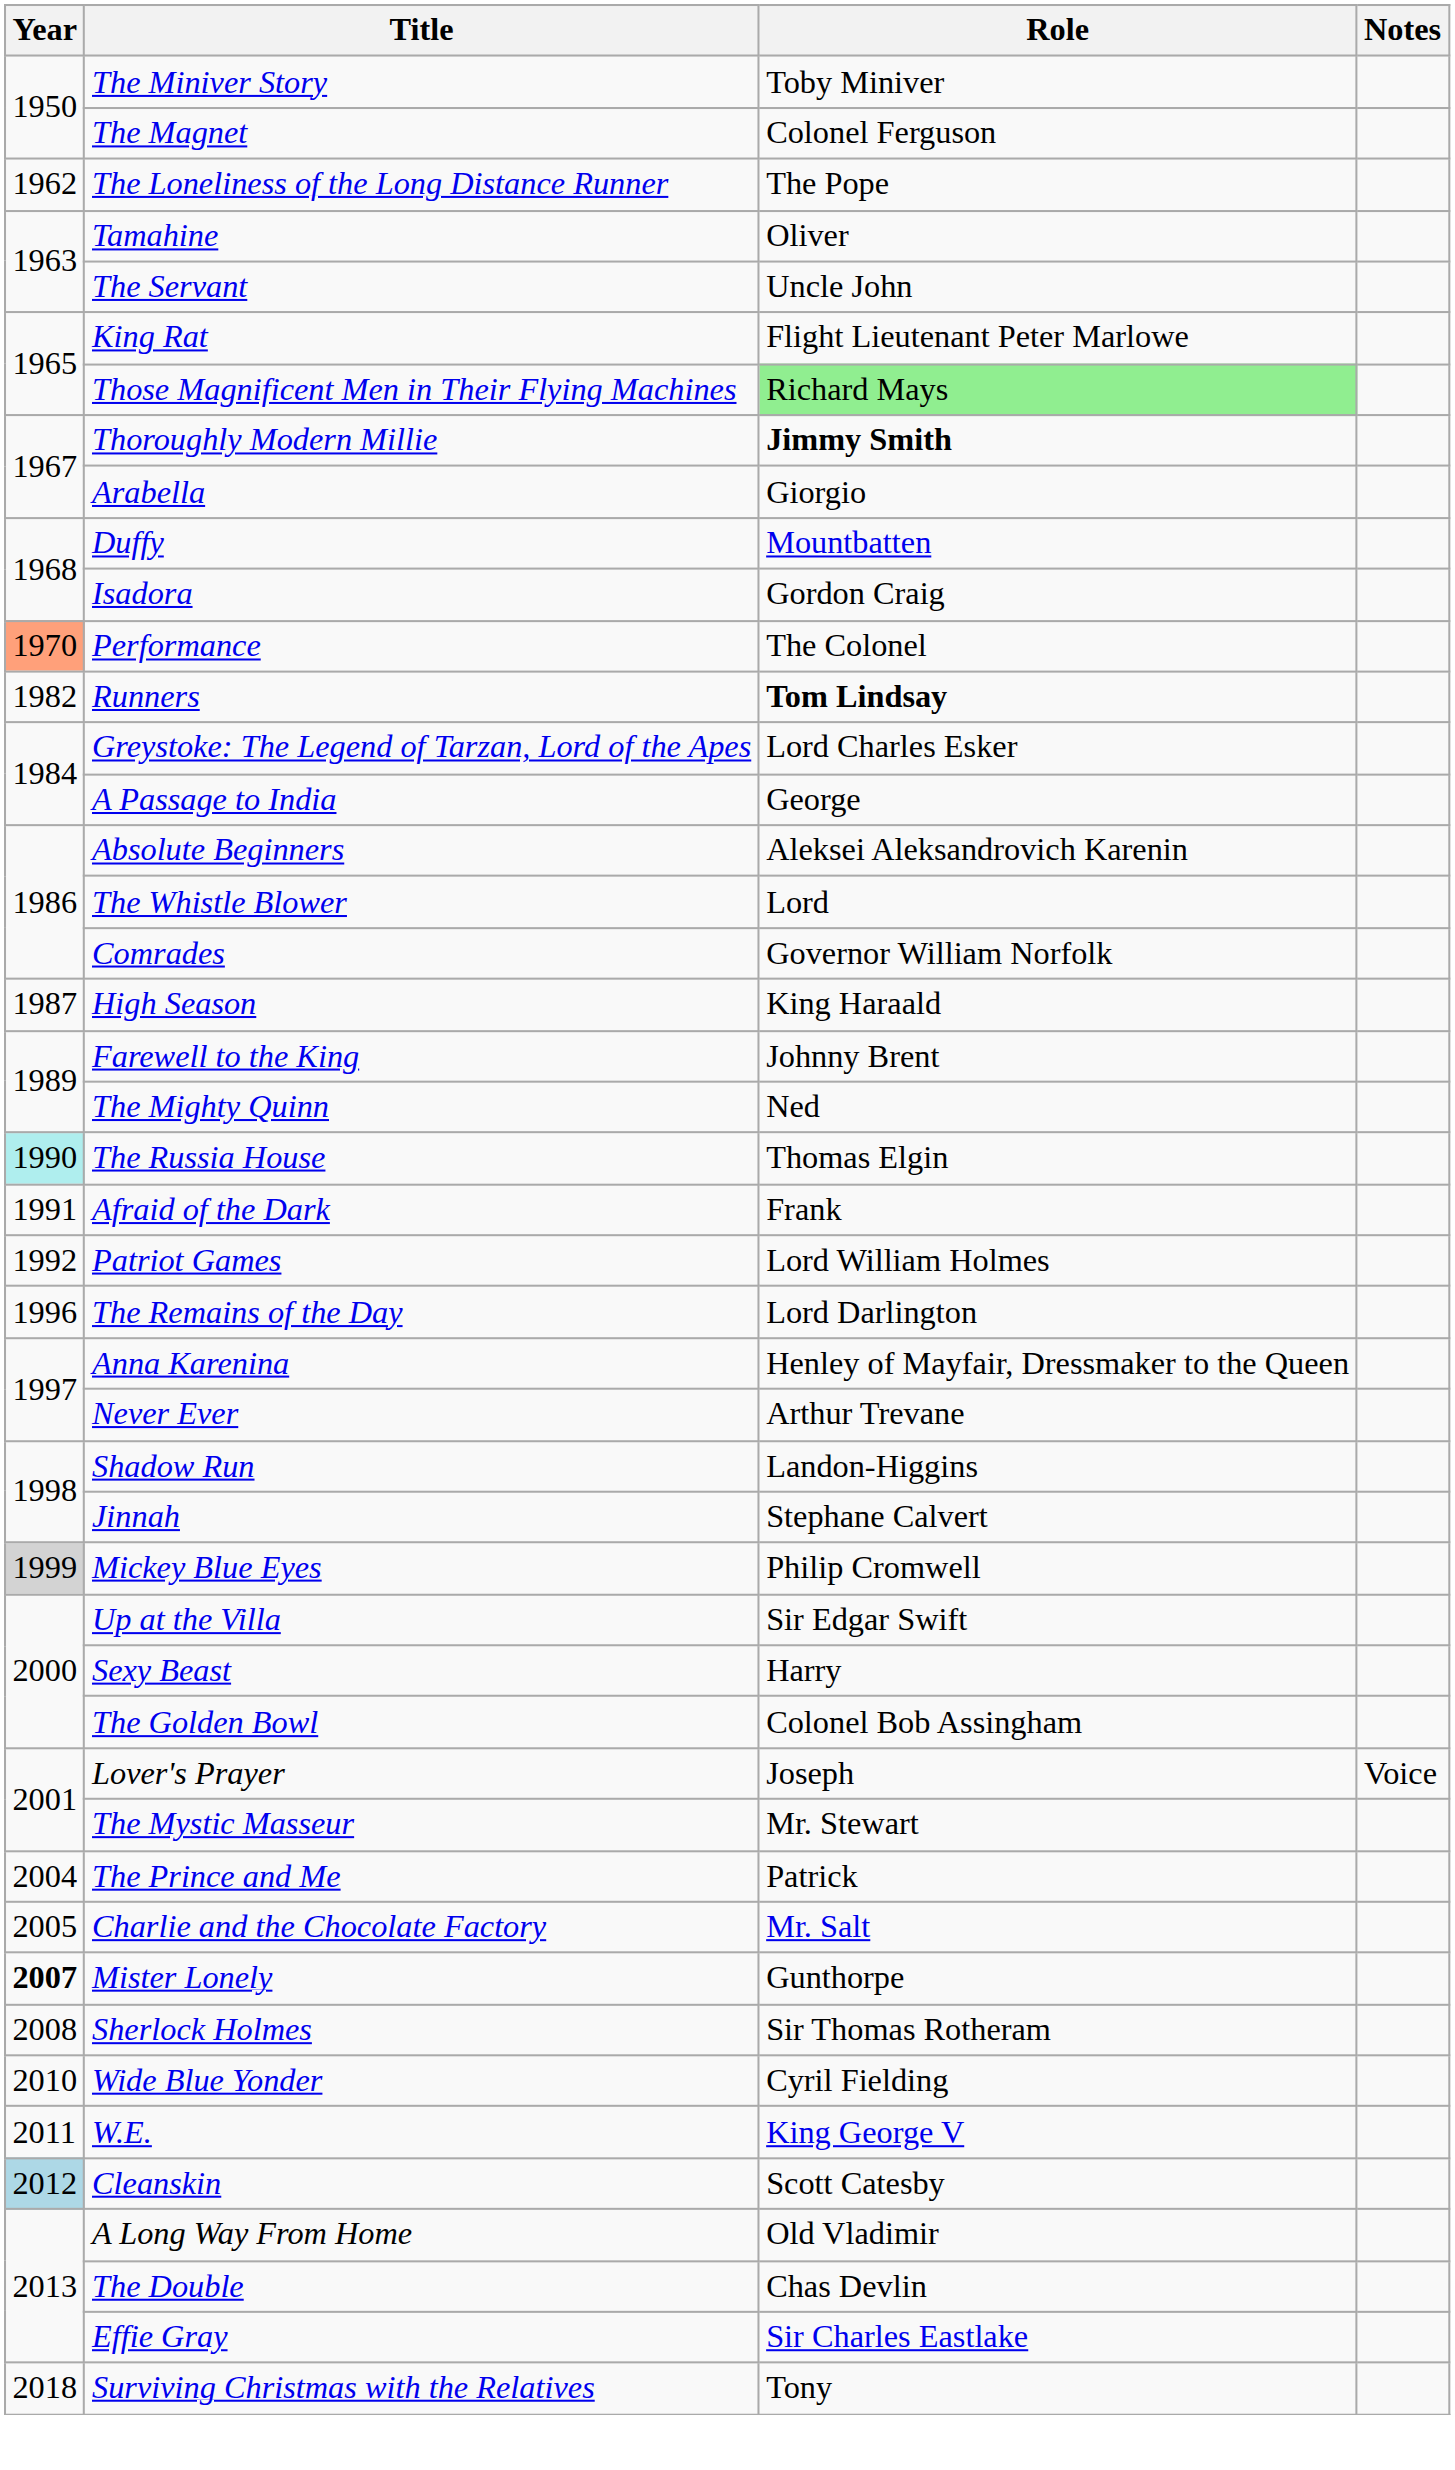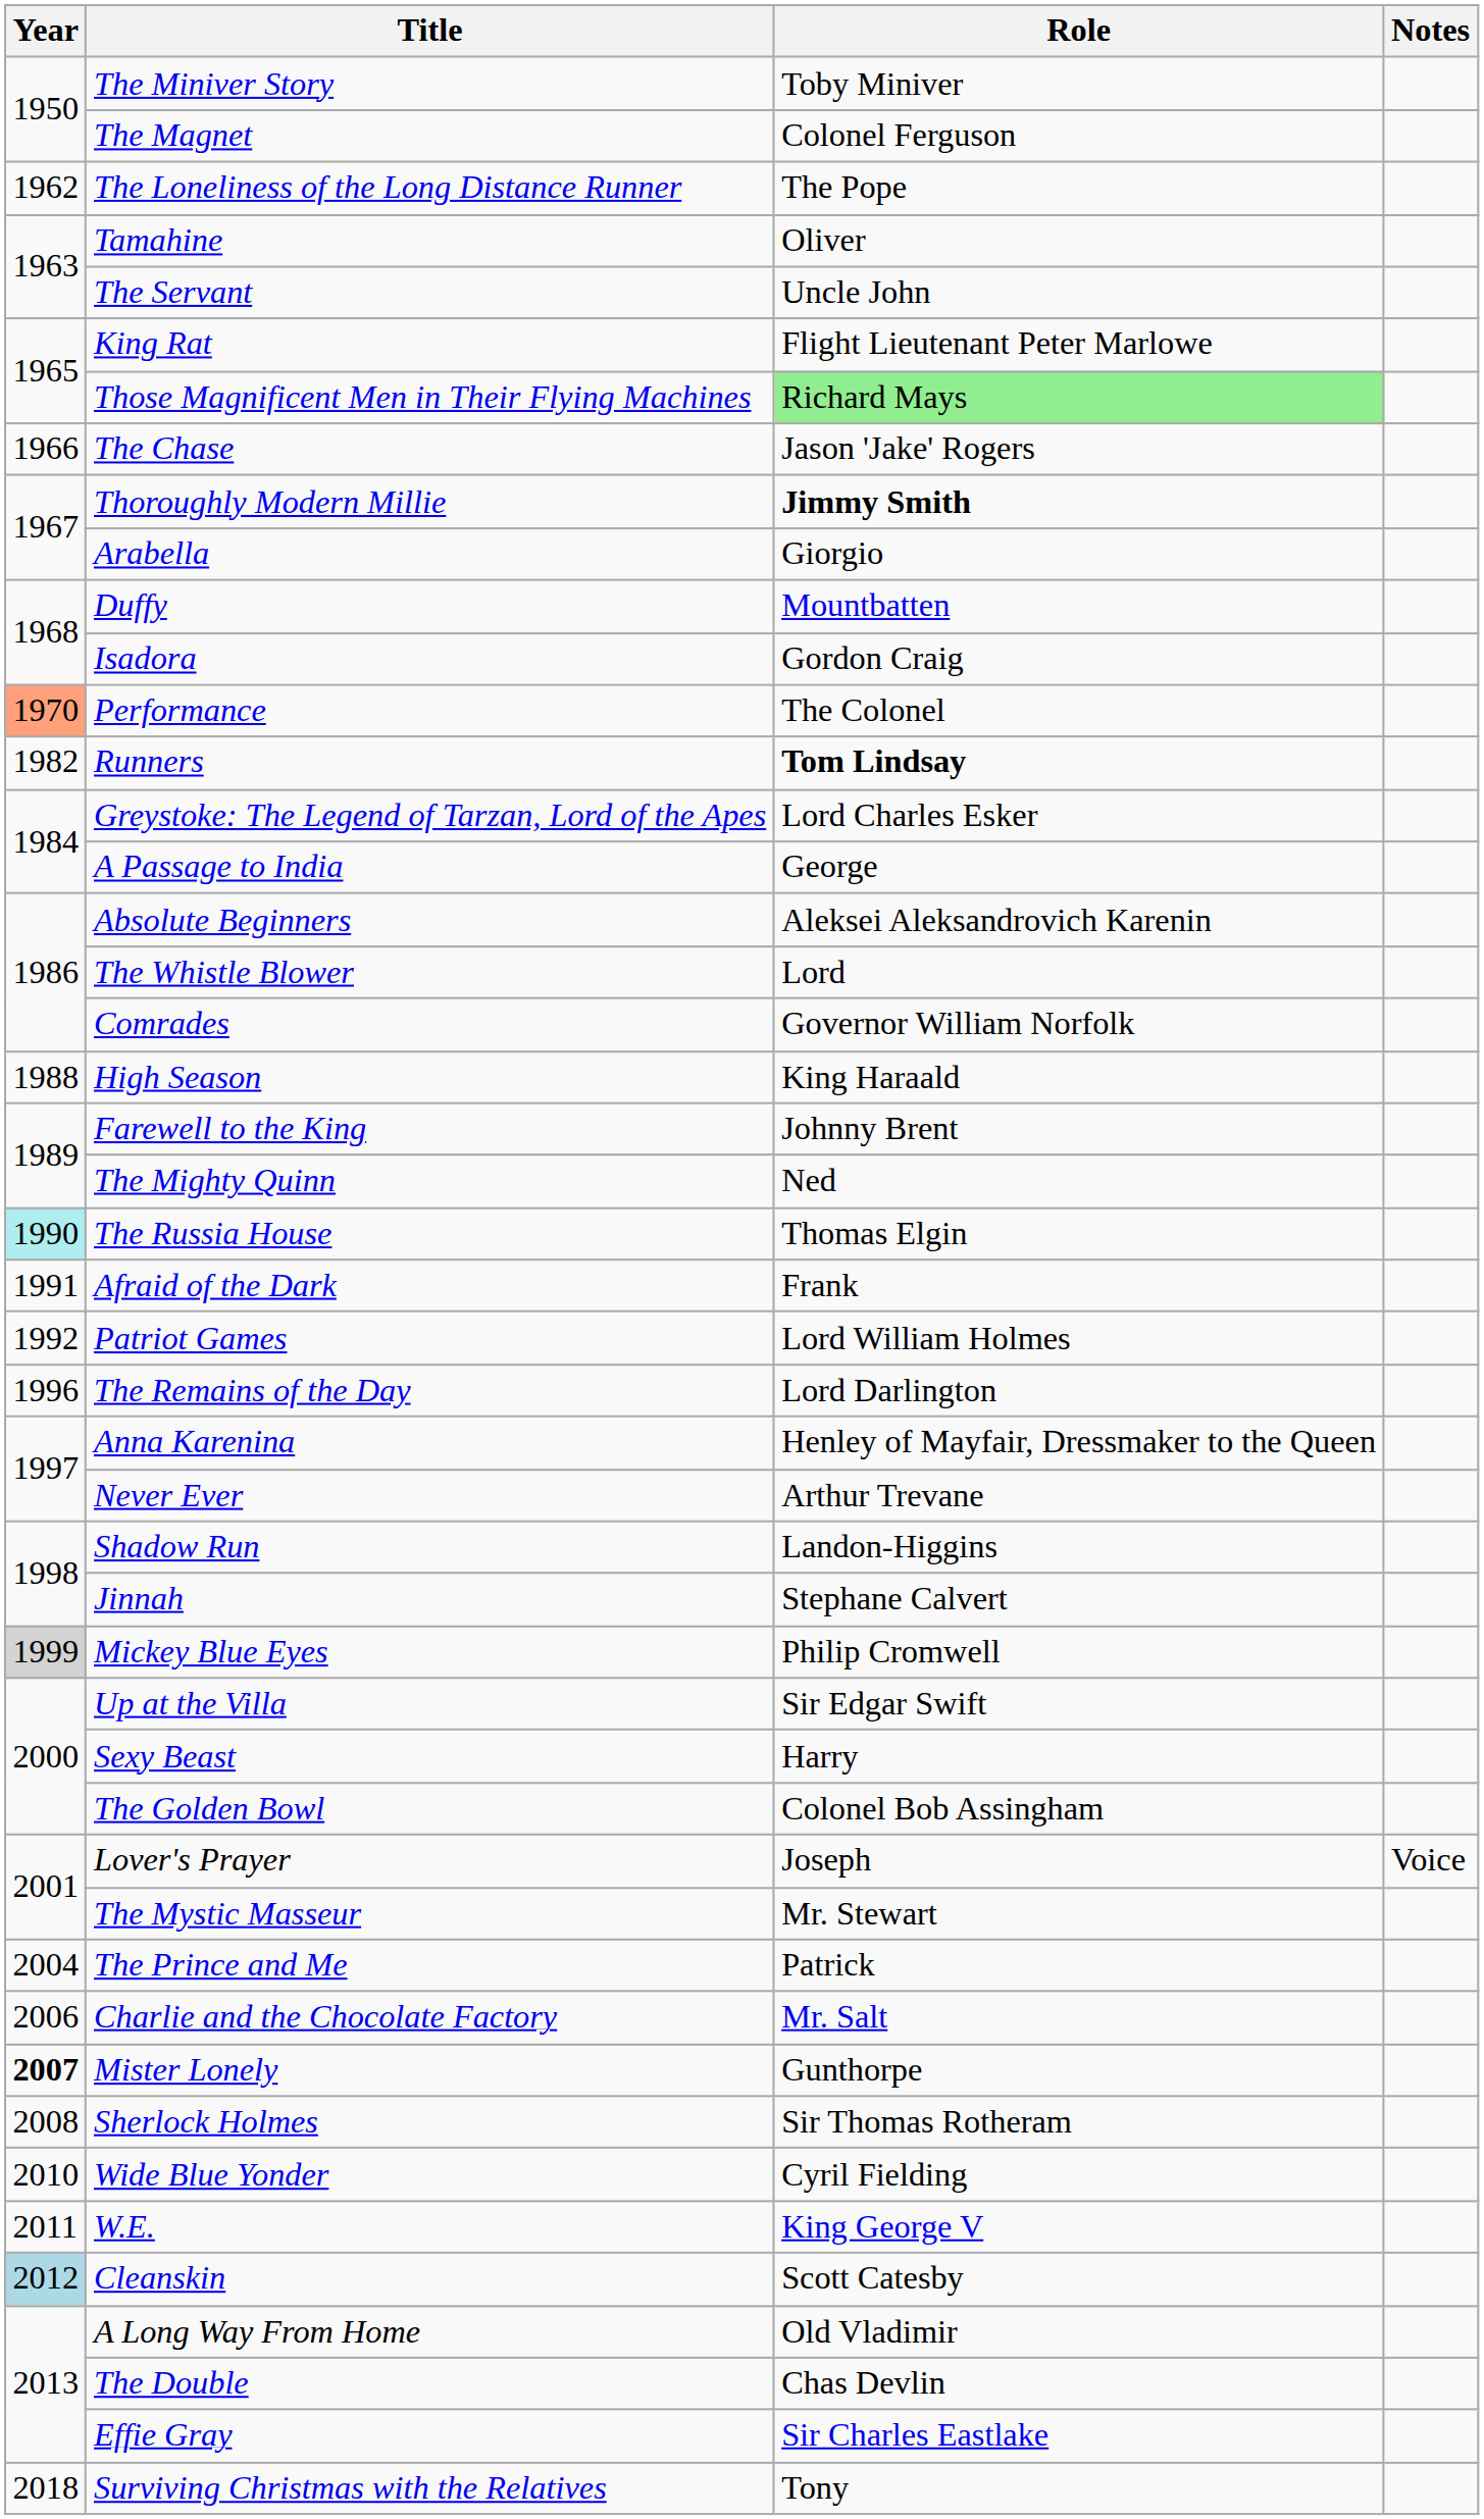+ row: 1966 | The Chase | Jason 'Jake' Rogers
High Season | Year: 1987 -> 1988
Charlie and the Chocolate Factory | Year: 2005 -> 2006
